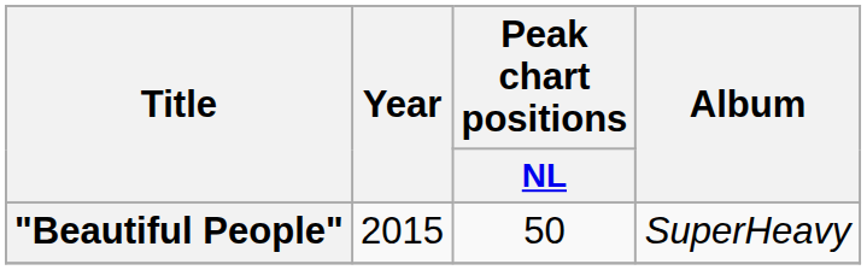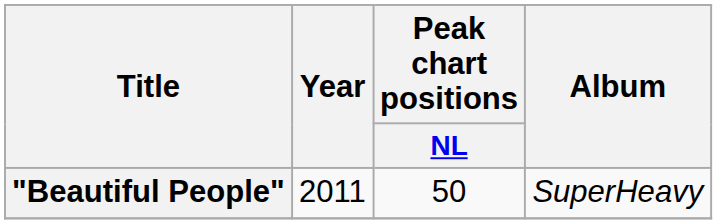"Beautiful People" | Year: 2015 -> 2011
